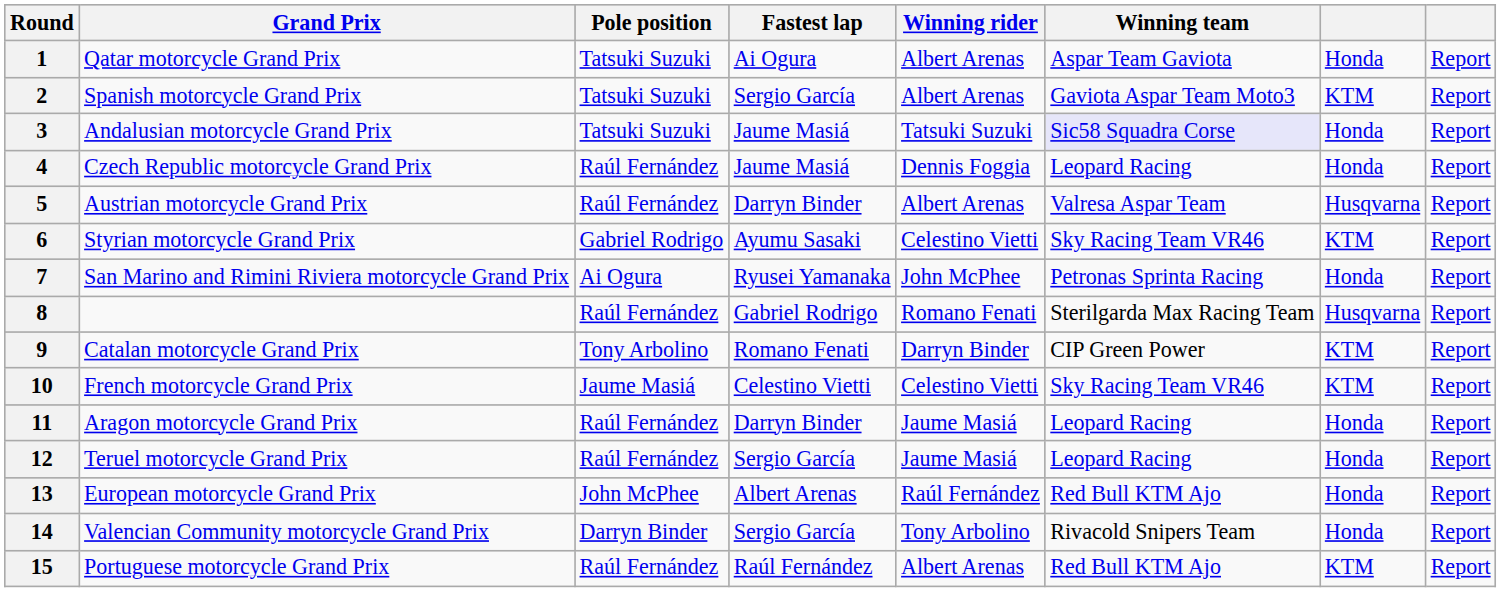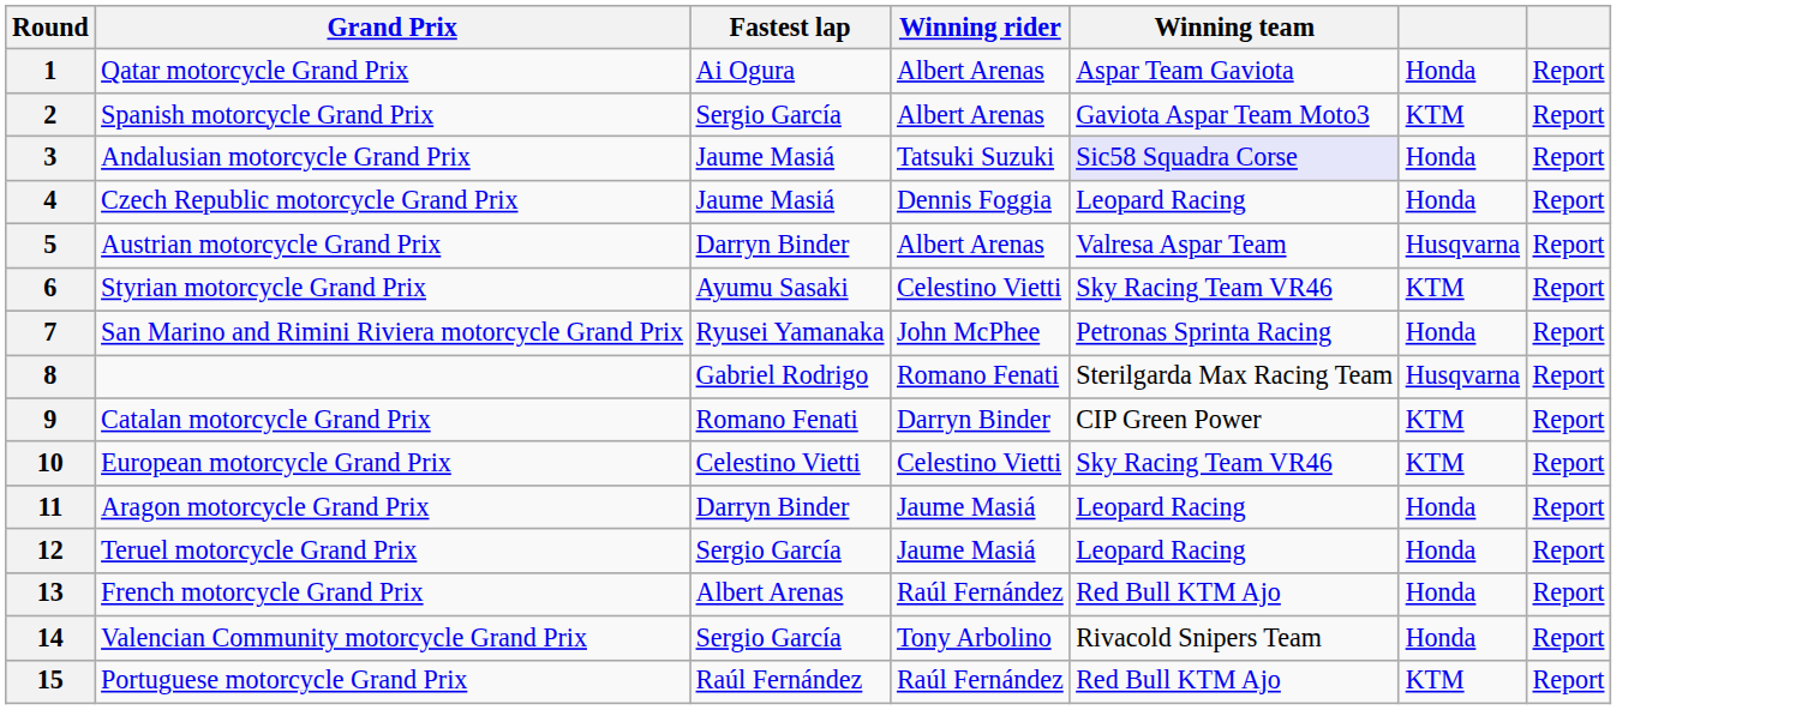- column: Pole position | Tatsuki Suzuki | Tatsuki Suzuki | Tatsuki Suzuki | Raúl Fernández | Raúl Fernández | Gabriel Rodrigo | Ai Ogura | Raúl Fernández | Tony Arbolino | Jaume Masiá | Raúl Fernández | Raúl Fernández | John McPhee | Darryn Binder | Raúl Fernández
10 | Grand Prix: French motorcycle Grand Prix -> European motorcycle Grand Prix
13 | Grand Prix: European motorcycle Grand Prix -> French motorcycle Grand Prix
15 | Winning rider: Albert Arenas -> Raúl Fernández
